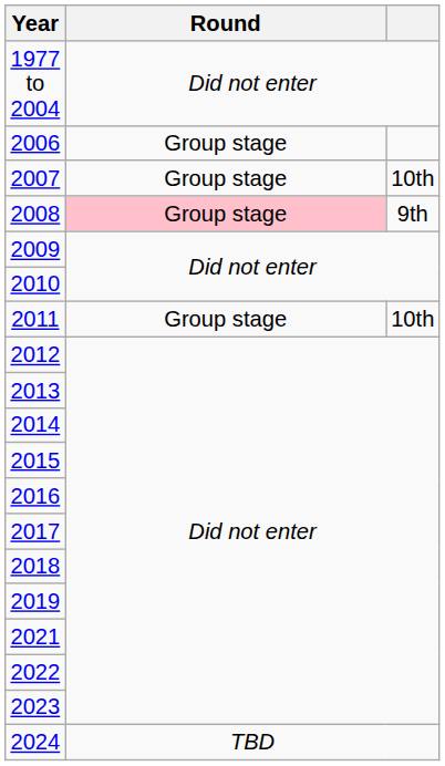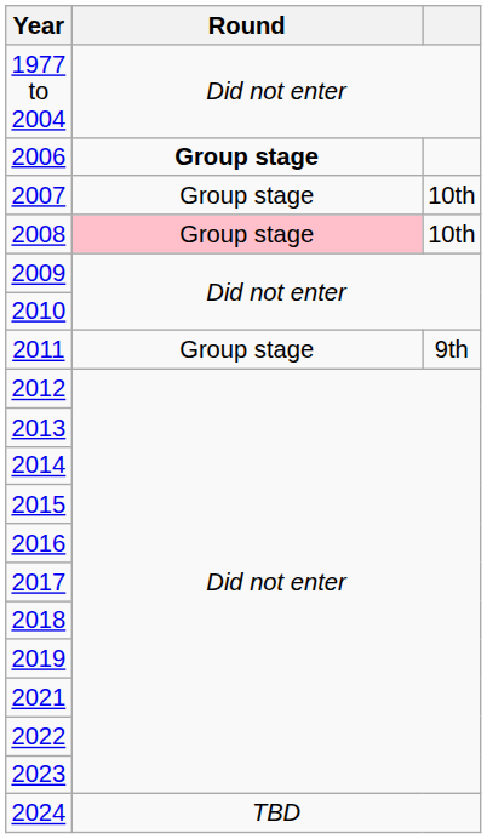2006 | Round: normal -> bold
2008 | column 3: 9th -> 10th
2011 | column 3: 10th -> 9th
